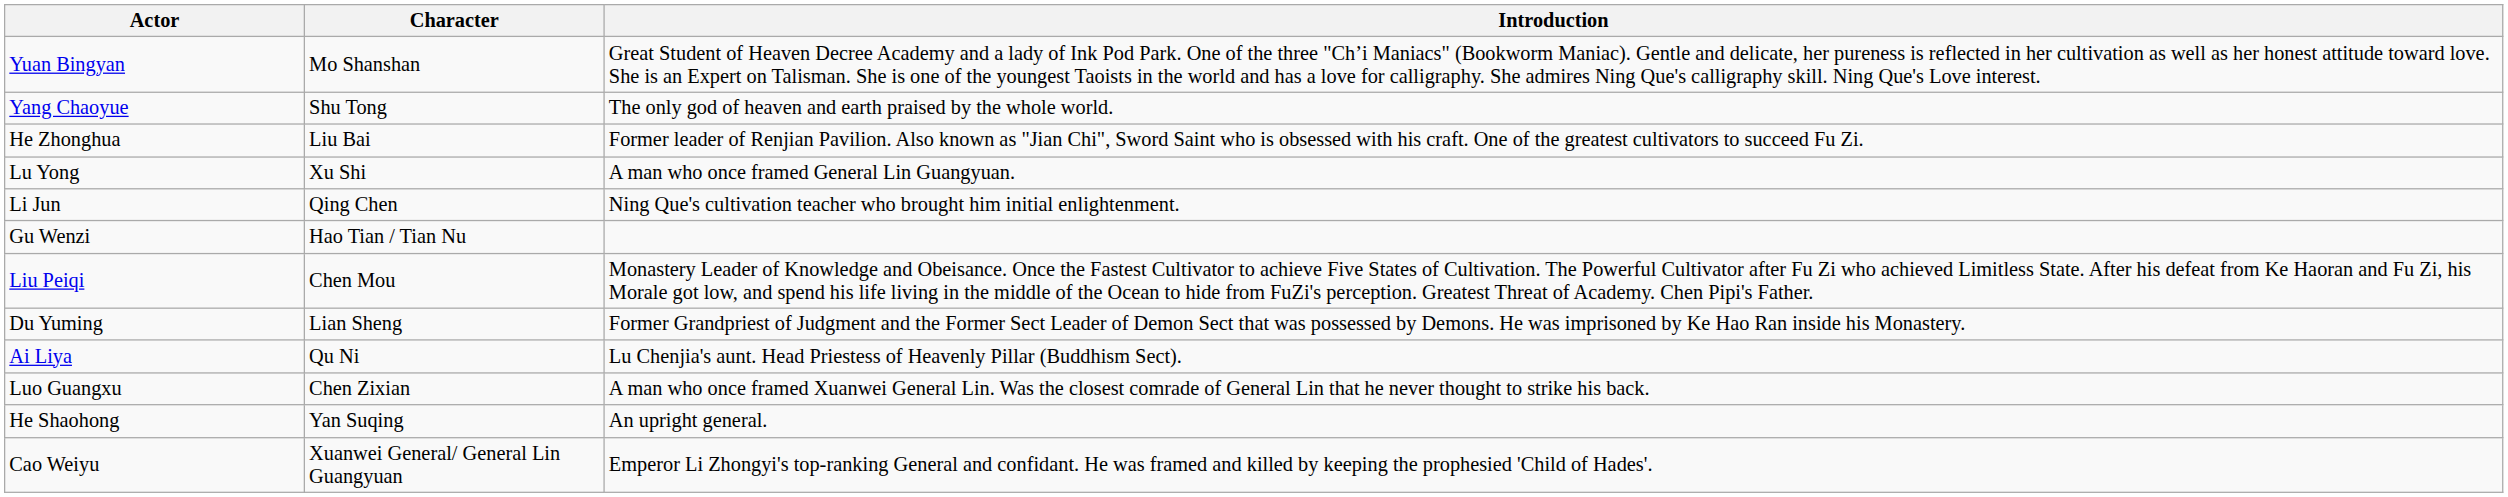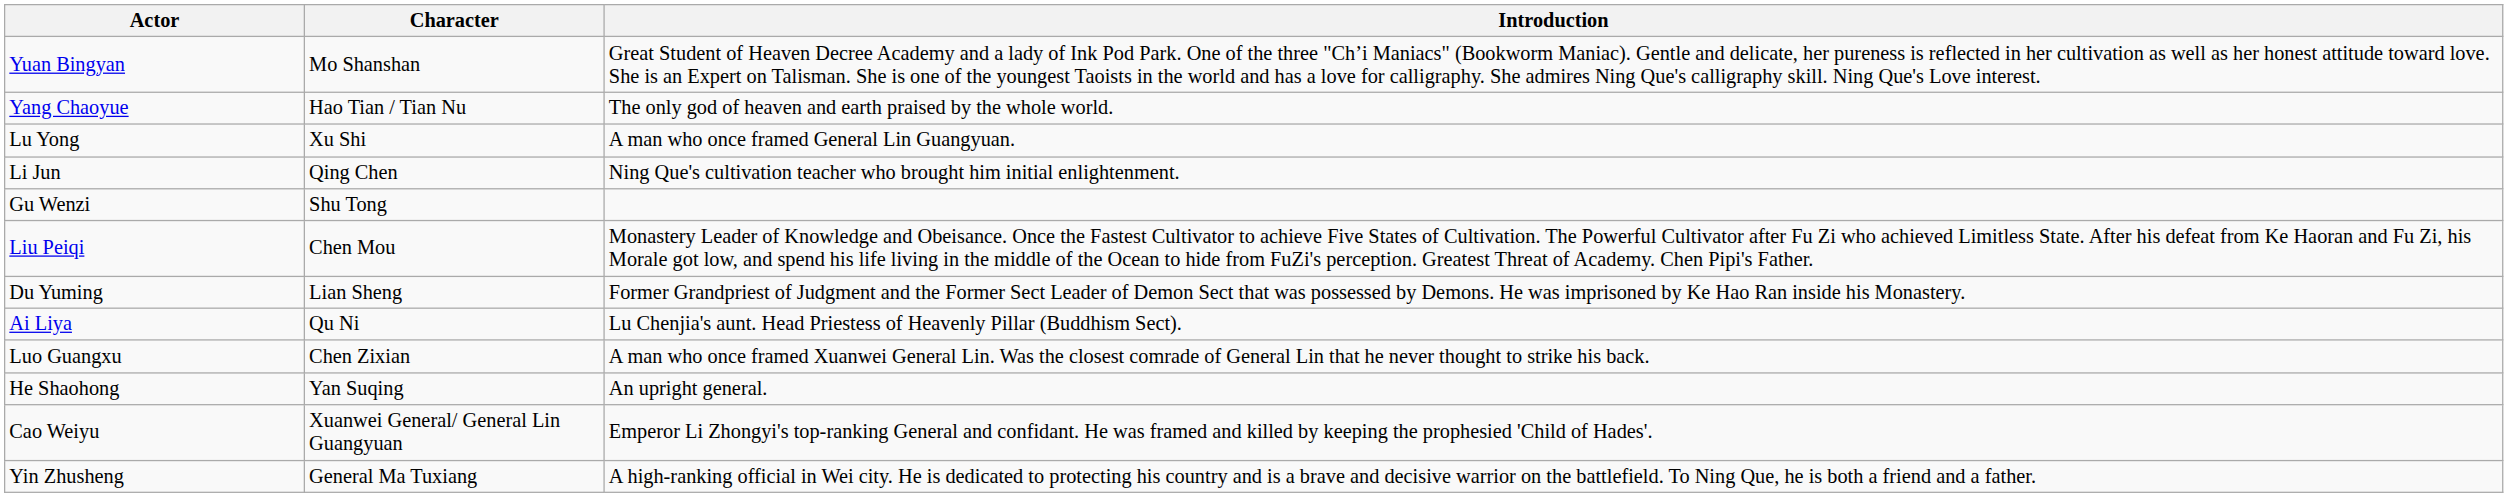Yang Chaoyue | Character: Shu Tong -> Hao Tian / Tian Nu
- row: He Zhonghua | Liu Bai | Former leader of Renjian Pavilion. Also known as "Jian Chi", Sword Saint who is obsessed with his craft. One of the greatest cultivators to succeed Fu Zi.
Gu Wenzi | Character: Hao Tian / Tian Nu -> Shu Tong
+ row: Yin Zhusheng | General Ma Tuxiang | A high-ranking official in Wei city. He is dedicated to protecting his country and is a brave and decisive warrior on the battlefield. To Ning Que, he is both a friend and a father.
